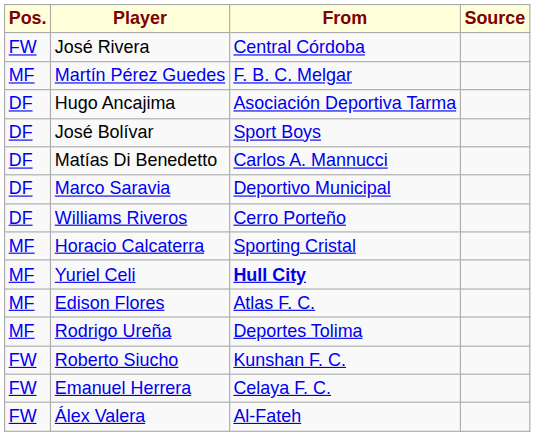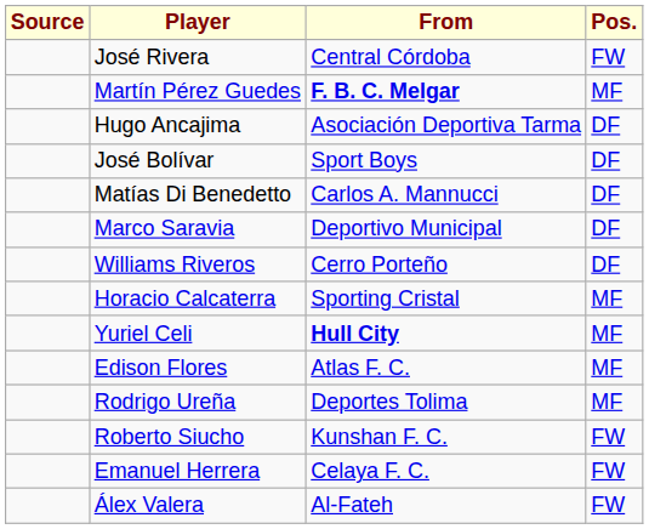columns swapped: Pos. <-> Source
Martín Pérez Guedes | From: normal -> bold
